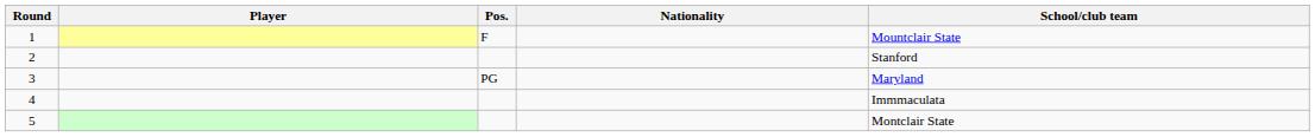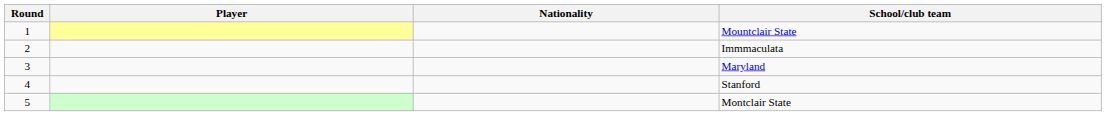- column: Pos. | F | PG
2 | School/club team: Stanford -> Immmaculata
4 | School/club team: Immmaculata -> Stanford
